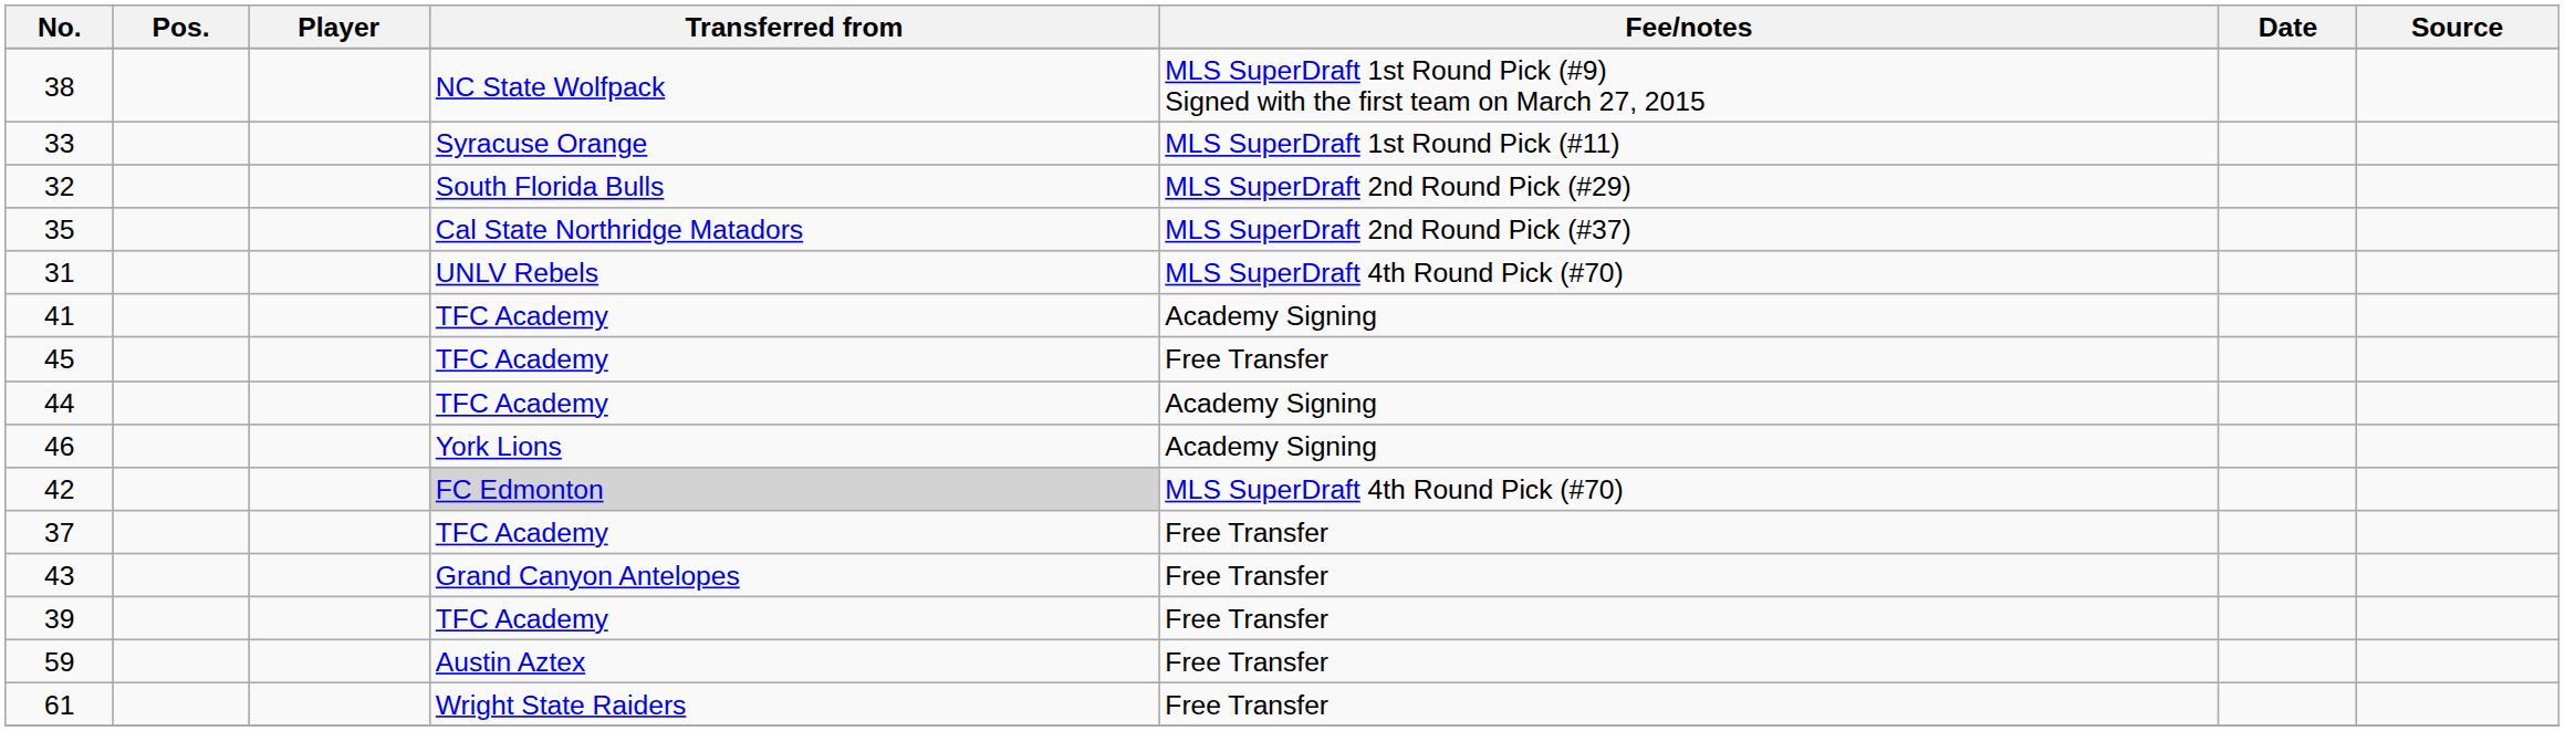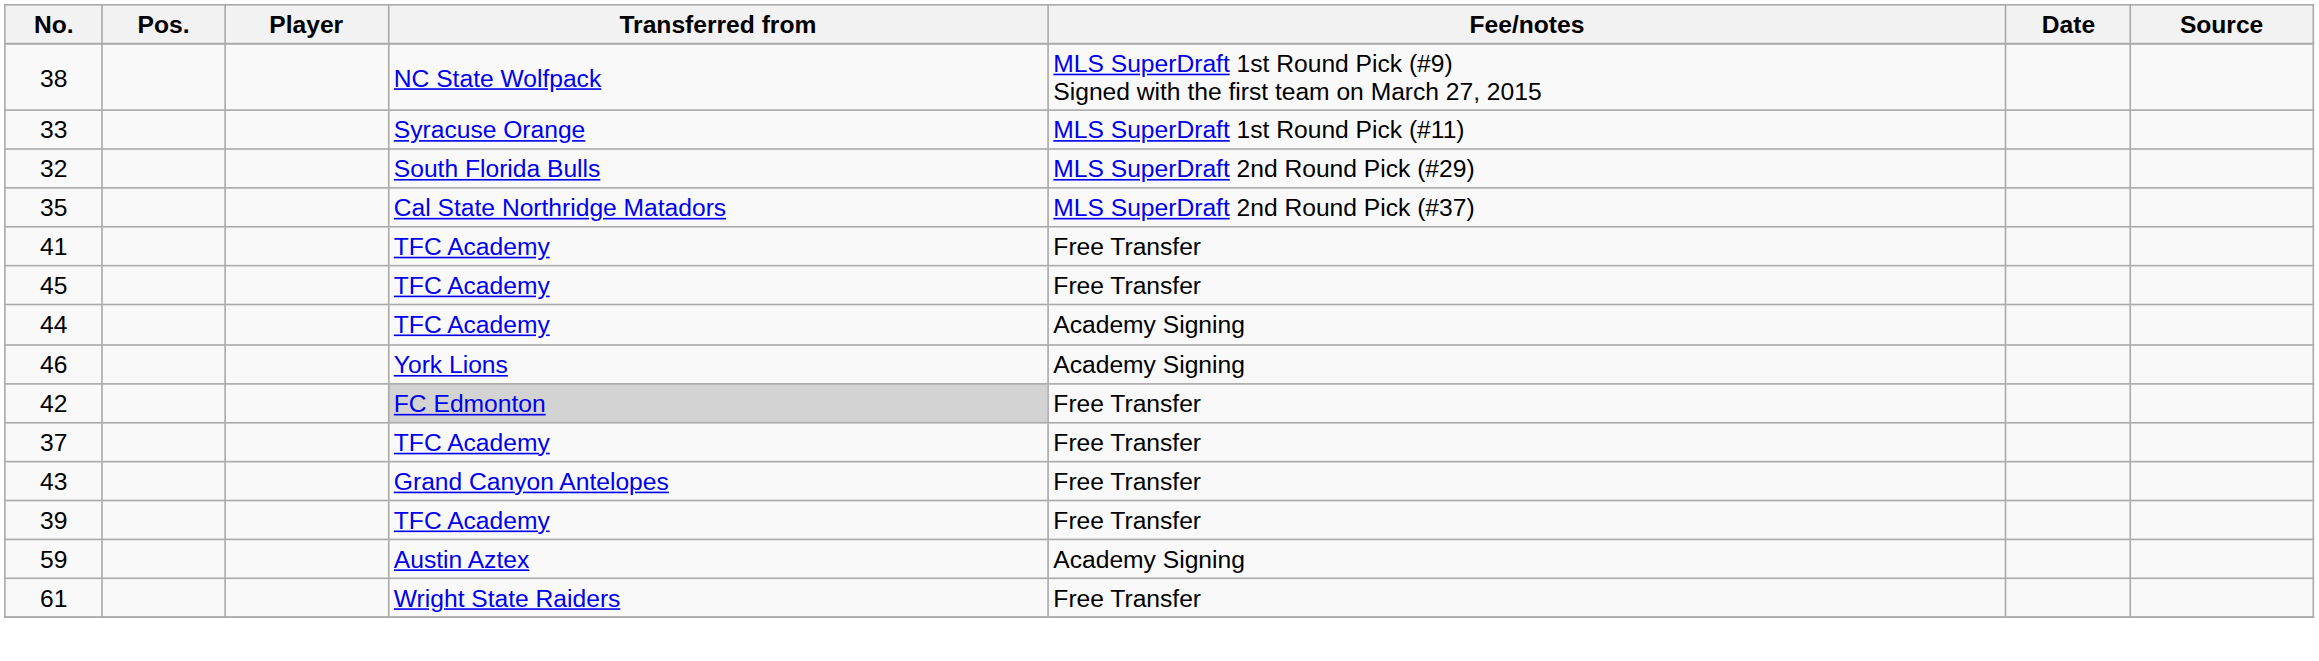- row: 31 | UNLV Rebels | MLS SuperDraft 4th Round Pick (#70)
41 | Fee/notes: Academy Signing -> Free Transfer
42 | Fee/notes: MLS SuperDraft 4th Round Pick (#70) -> Free Transfer
59 | Fee/notes: Free Transfer -> Academy Signing
